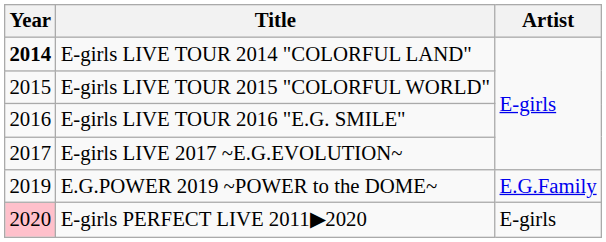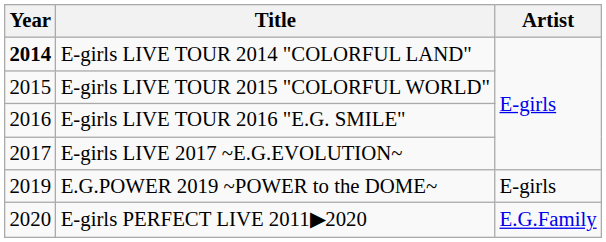E.G.POWER 2019 ~POWER to the DOME~ | Artist: E.G.Family -> E-girls
E-girls PERFECT LIVE 2011▶2020 | Year: pink background -> no background
E-girls PERFECT LIVE 2011▶2020 | Artist: E-girls -> E.G.Family
